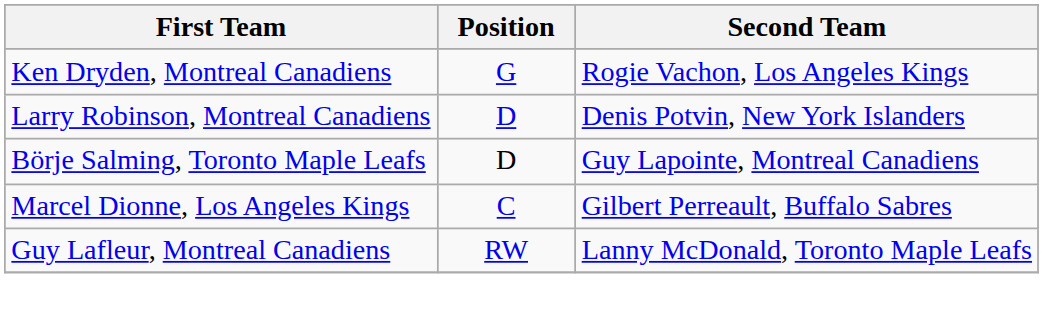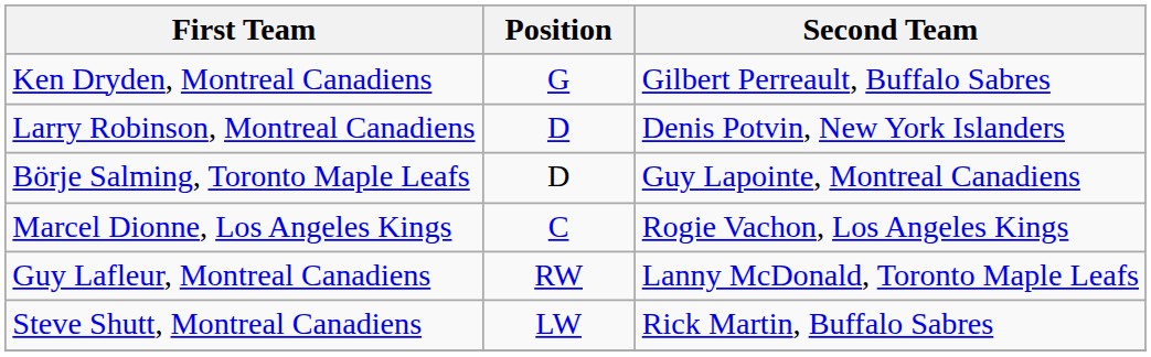Ken Dryden, Montreal Canadiens | Second Team: Rogie Vachon, Los Angeles Kings -> Gilbert Perreault, Buffalo Sabres
Marcel Dionne, Los Angeles Kings | Second Team: Gilbert Perreault, Buffalo Sabres -> Rogie Vachon, Los Angeles Kings
+ row: Steve Shutt, Montreal Canadiens | LW | Rick Martin, Buffalo Sabres
